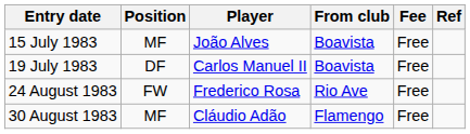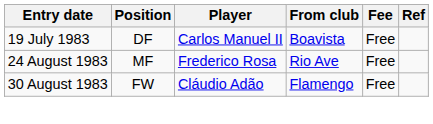- row: 15 July 1983 | MF | João Alves | Boavista | Free
24 August 1983 | Position: FW -> MF
30 August 1983 | Position: MF -> FW
